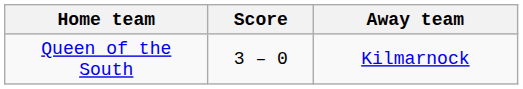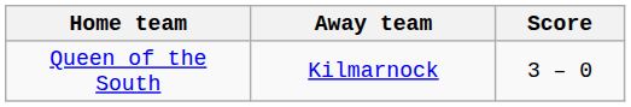columns swapped: Score <-> Away team
